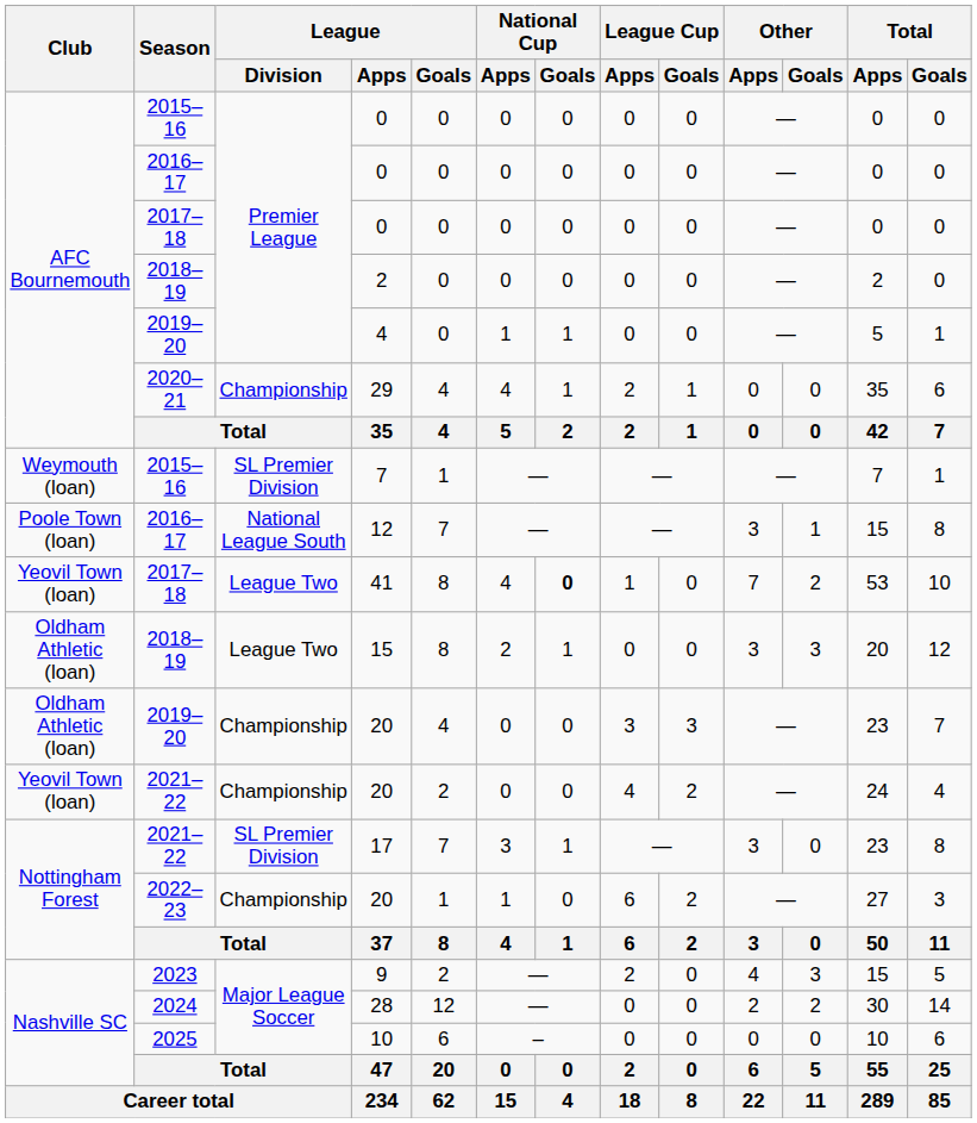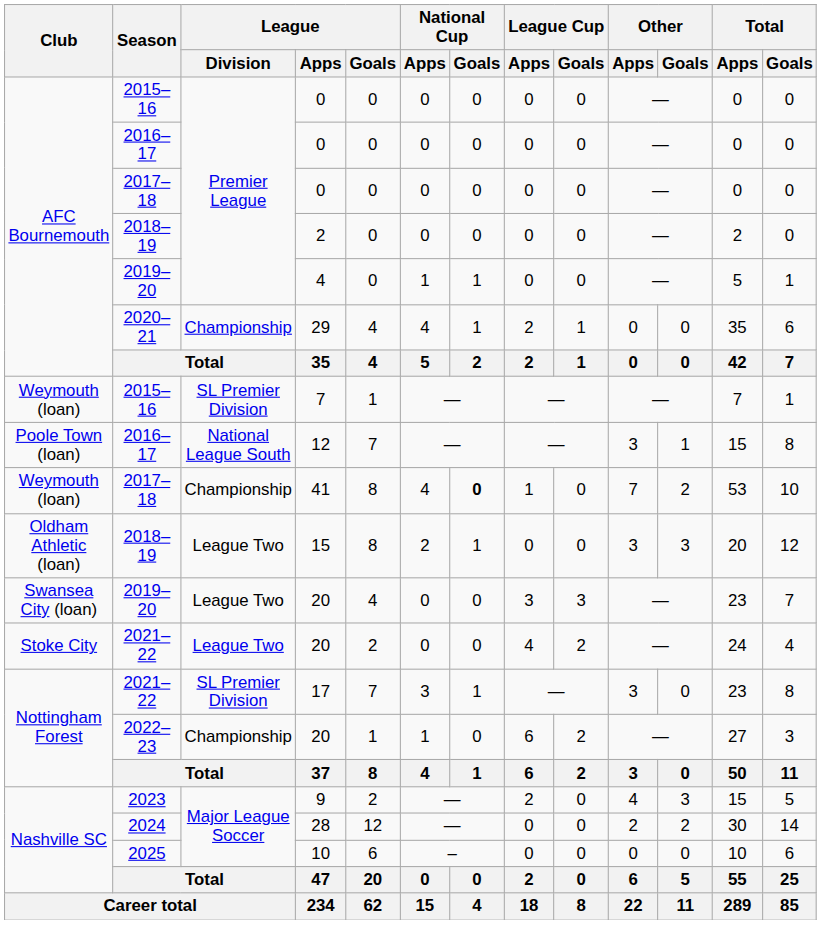41 | Club: Yeovil Town (loan) -> Weymouth (loan)
41 | League / Division: League Two -> Championship
2019–20 / 20 | Club: Oldham Athletic (loan) -> Swansea City (loan)
2019–20 / 20 | League / Division: Championship -> League Two
2021–22 / 20 | Club: Yeovil Town (loan) -> Stoke City
2021–22 / 20 | League / Division: Championship -> League Two
